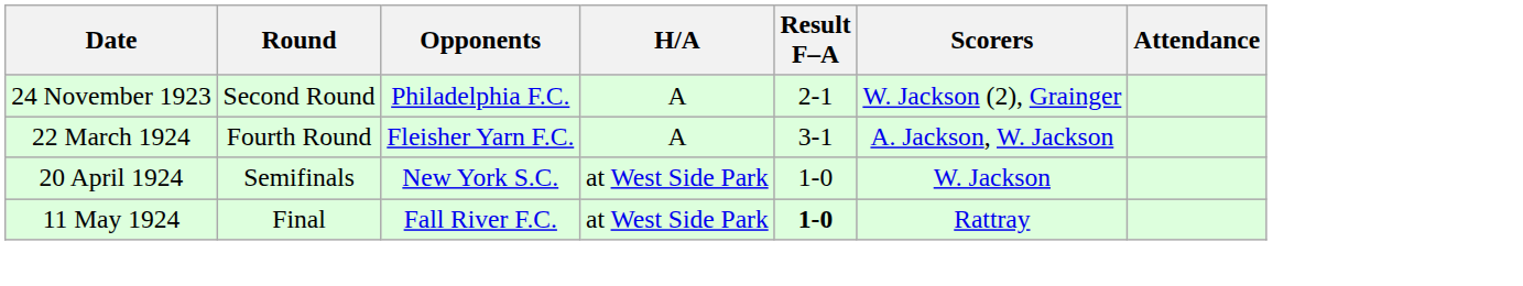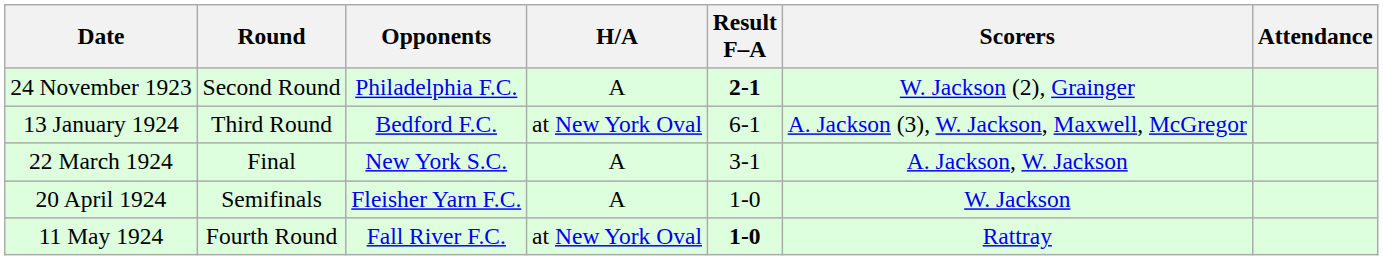24 November 1923 | Result F–A: normal -> bold
+ row: 13 January 1924 | Third Round | Bedford F.C. | at New York Oval | 6-1 | A. Jackson (3), W. Jackson, Maxwell, McGregor
22 March 1924 | Round: Fourth Round -> Final
22 March 1924 | Opponents: Fleisher Yarn F.C. -> New York S.C.
20 April 1924 | Opponents: New York S.C. -> Fleisher Yarn F.C.
20 April 1924 | H/A: at West Side Park -> A
11 May 1924 | Round: Final -> Fourth Round
11 May 1924 | H/A: at West Side Park -> at New York Oval
